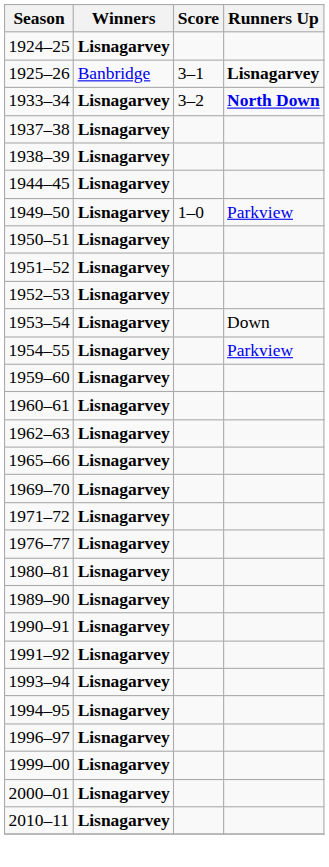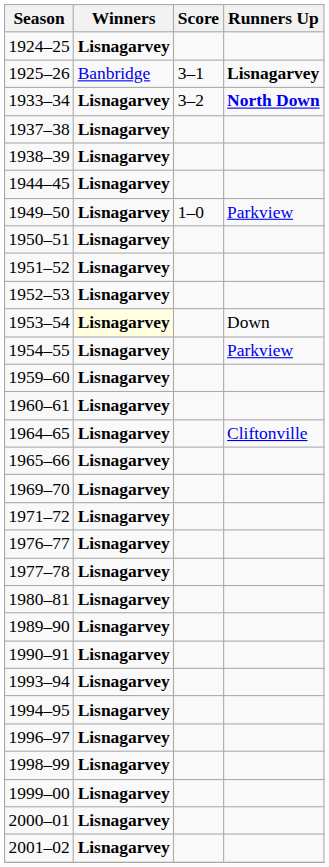1953–54 | Winners: no background -> lightyellow background
- row: 1962–63 | Lisnagarvey
+ row: 1964–65 | Lisnagarvey | Cliftonville
+ row: 1977–78 | Lisnagarvey
- row: 1991–92 | Lisnagarvey
+ row: 1998–99 | Lisnagarvey
+ row: 2001–02 | Lisnagarvey
- row: 2010–11 | Lisnagarvey
